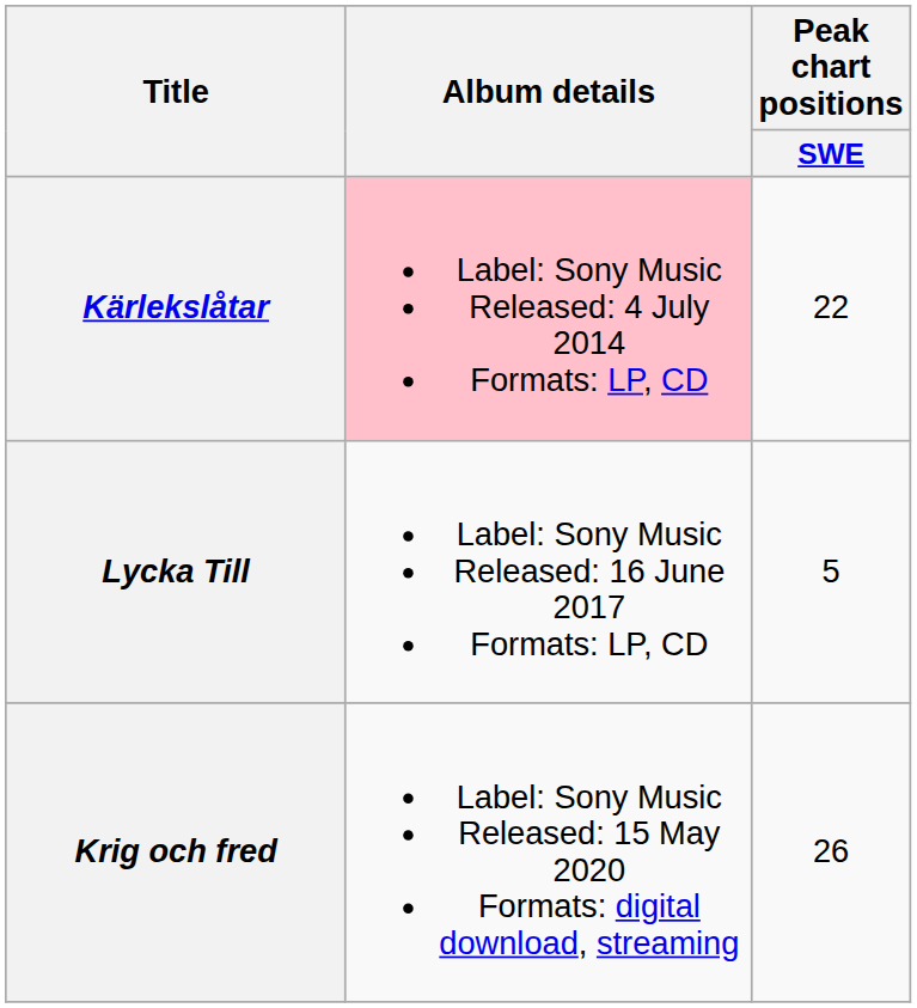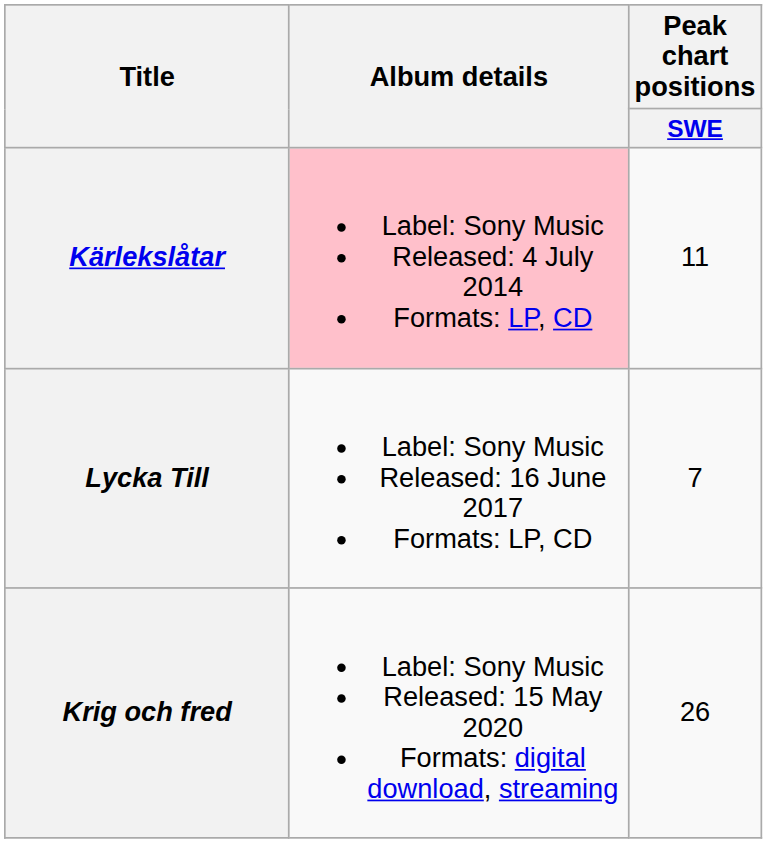Kärlekslåtar | Peak chart positions / SWE: 22 -> 11
Lycka Till | Peak chart positions / SWE: 5 -> 7
